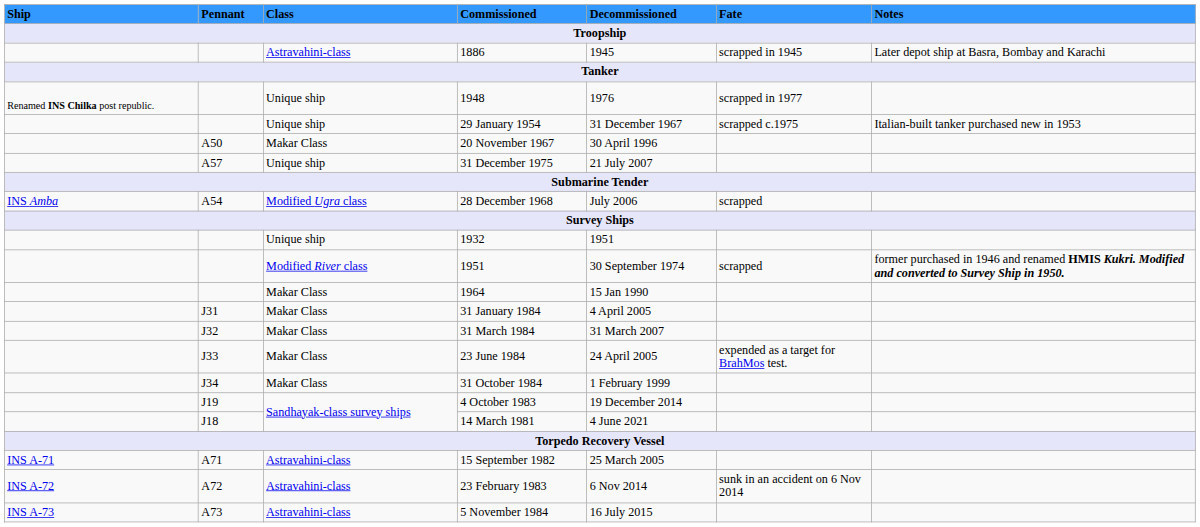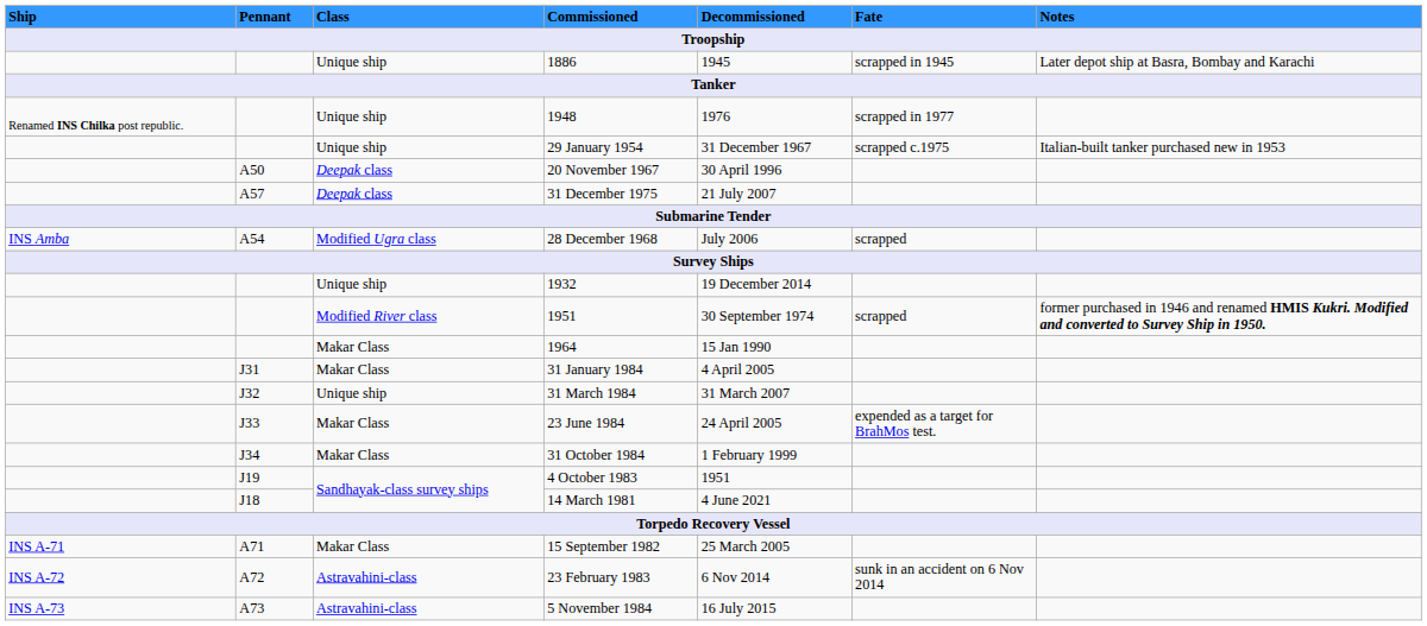1886 | Class: Astravahini-class -> Unique ship
20 November 1967 | Class: Makar Class -> Deepak class
31 December 1975 | Class: Unique ship -> Deepak class
1932 | Decommissioned: 1951 -> 19 December 2014
31 March 1984 | Class: Makar Class -> Unique ship
4 October 1983 | Decommissioned: 19 December 2014 -> 1951
15 September 1982 | Class: Astravahini-class -> Makar Class
